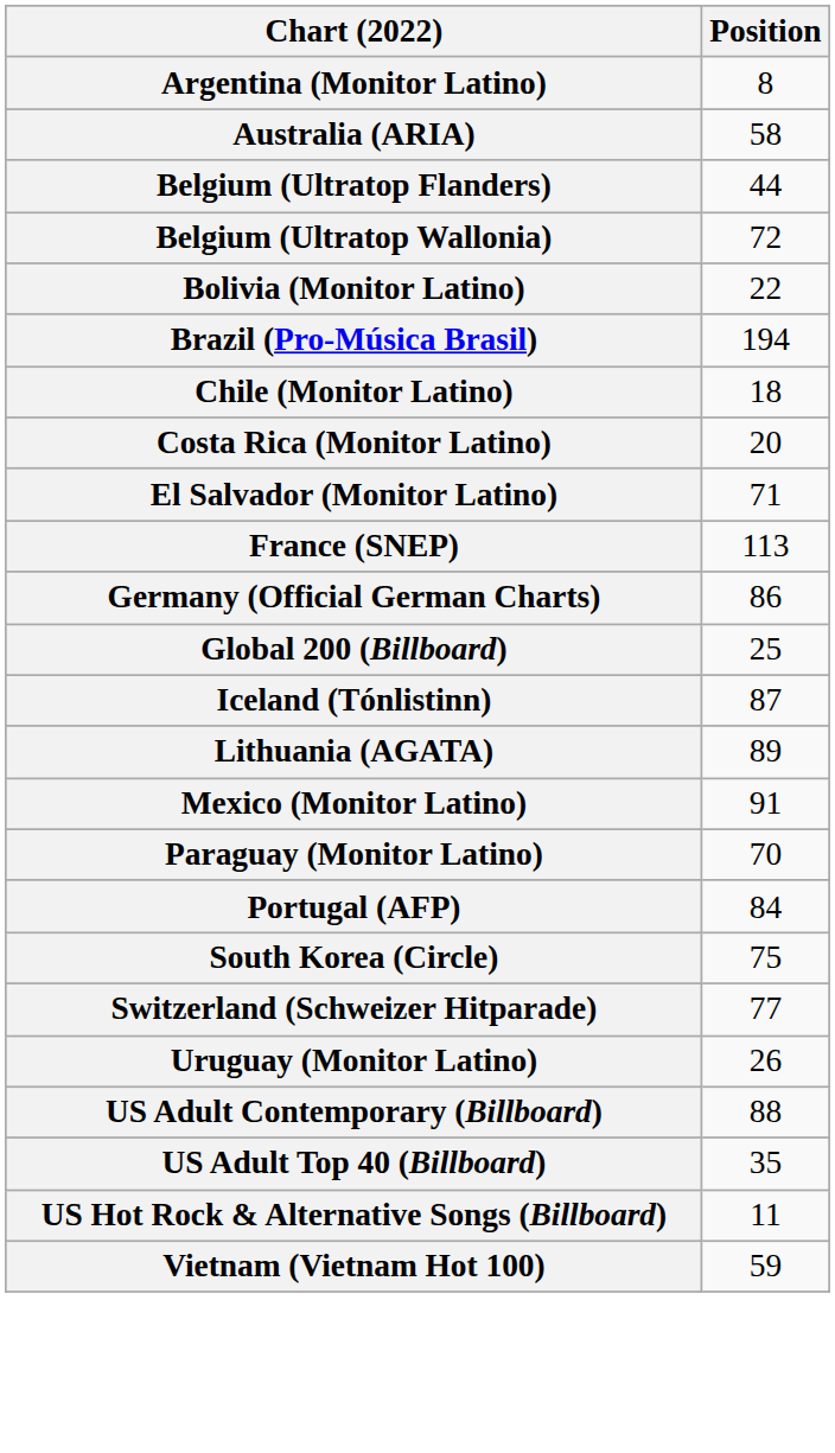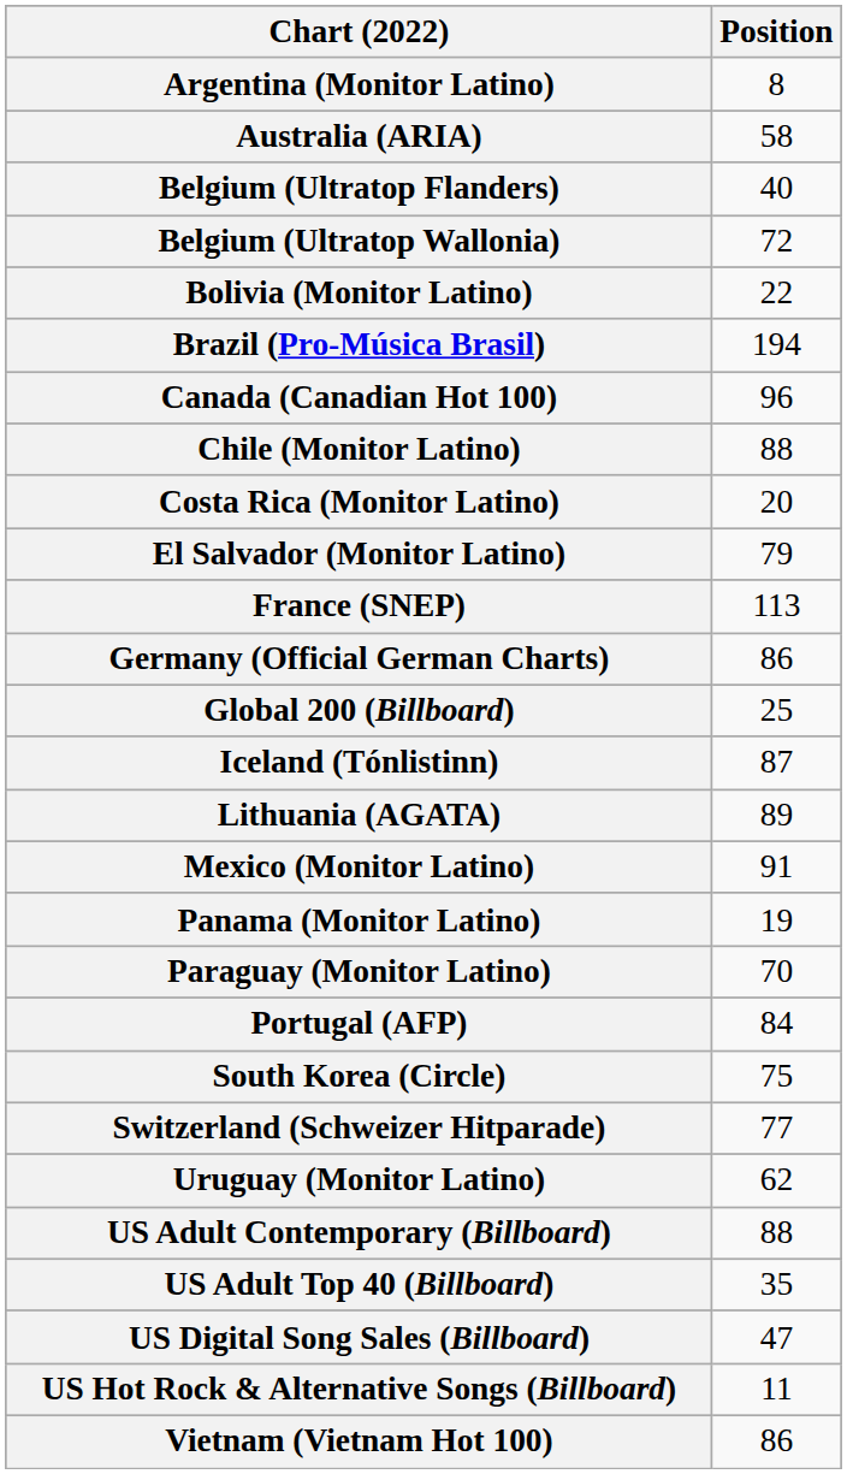Belgium (Ultratop Flanders) | Position: 44 -> 40
+ row: Canada (Canadian Hot 100) | 96
Chile (Monitor Latino) | Position: 18 -> 88
El Salvador (Monitor Latino) | Position: 71 -> 79
+ row: Panama (Monitor Latino) | 19
Uruguay (Monitor Latino) | Position: 26 -> 62
+ row: US Digital Song Sales (Billboard) | 47
Vietnam (Vietnam Hot 100) | Position: 59 -> 86
